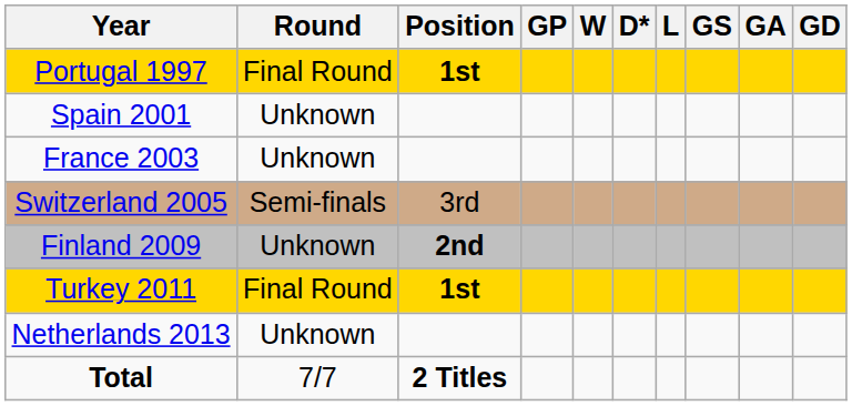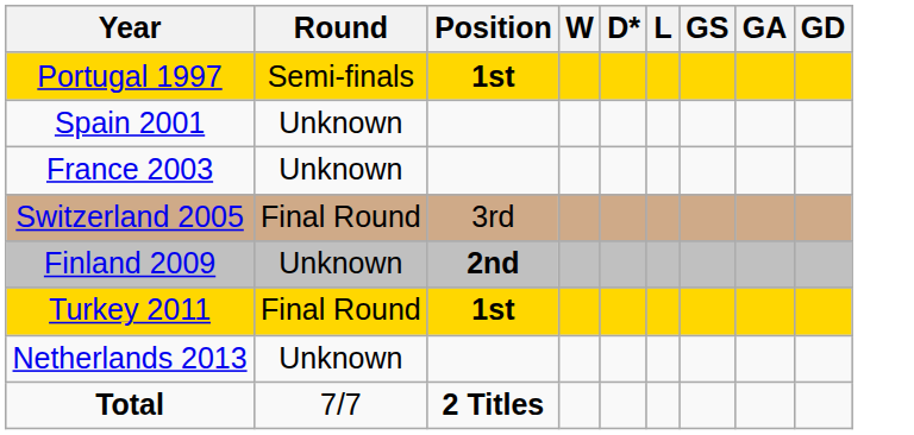- column: GP
Portugal 1997 | Round: Final Round -> Semi-finals
Switzerland 2005 | Round: Semi-finals -> Final Round
